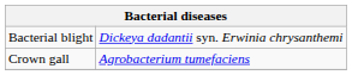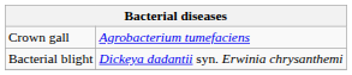rows swapped: Bacterial blight <-> Crown gall
